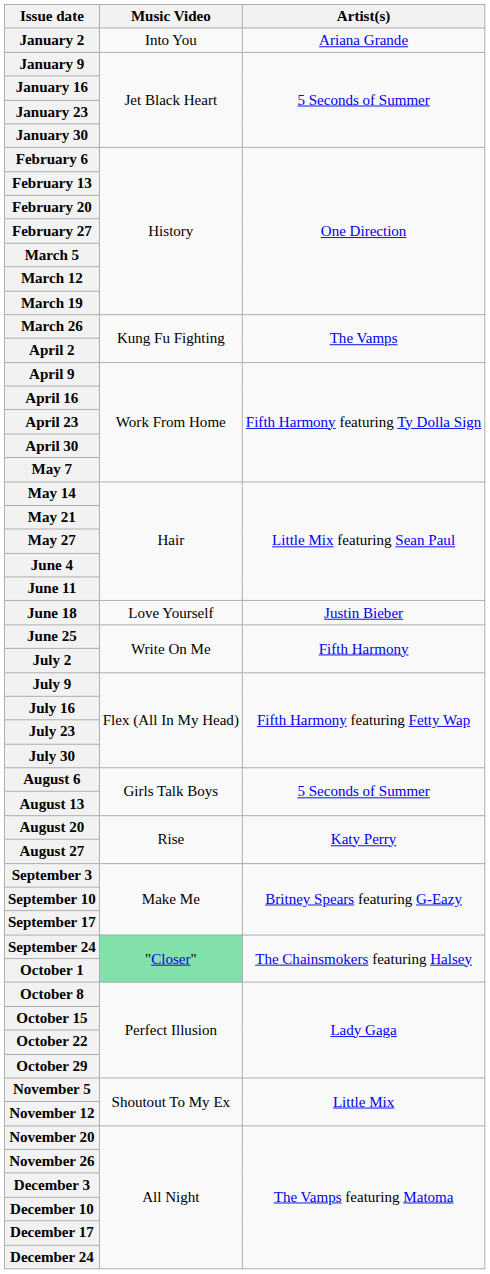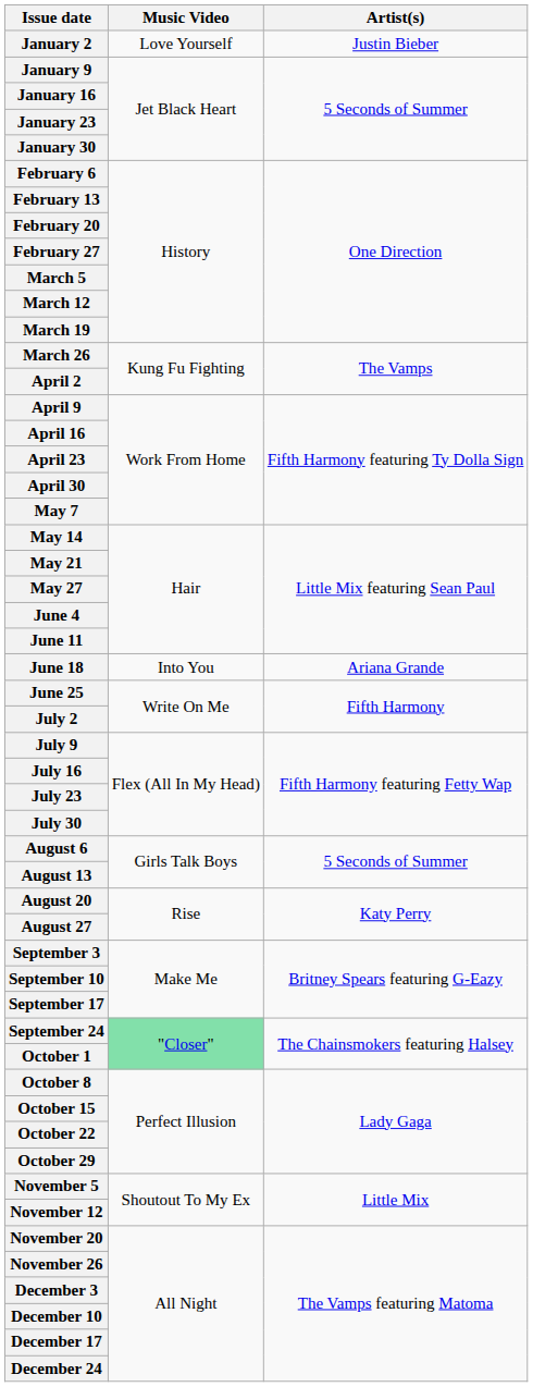January 2 | Music Video: Into You -> Love Yourself
January 2 | Artist(s): Ariana Grande -> Justin Bieber
June 18 | Music Video: Love Yourself -> Into You
June 18 | Artist(s): Justin Bieber -> Ariana Grande
